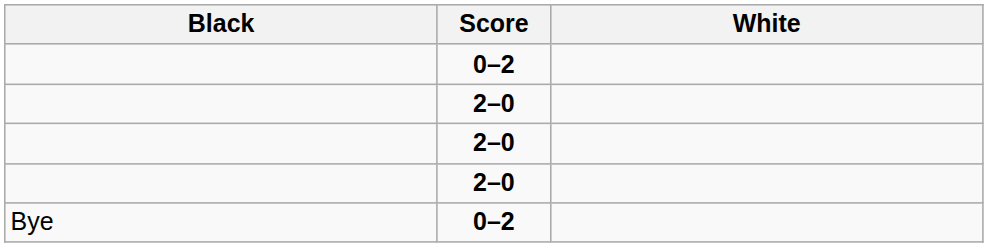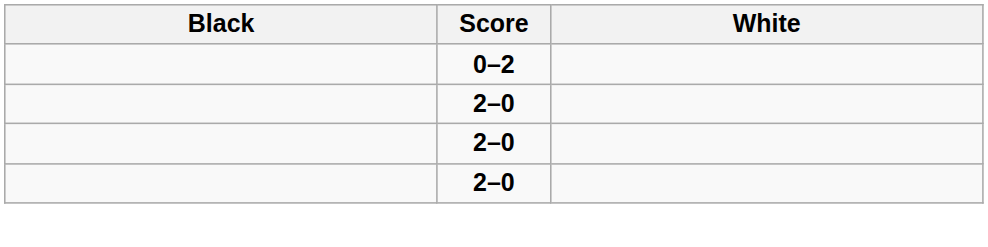- row: Bye | 0–2
